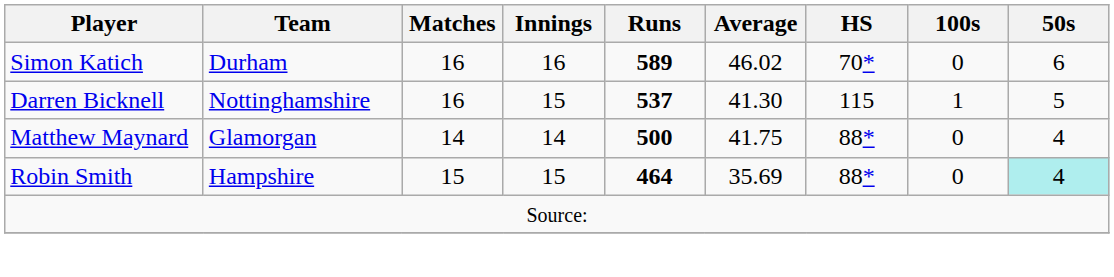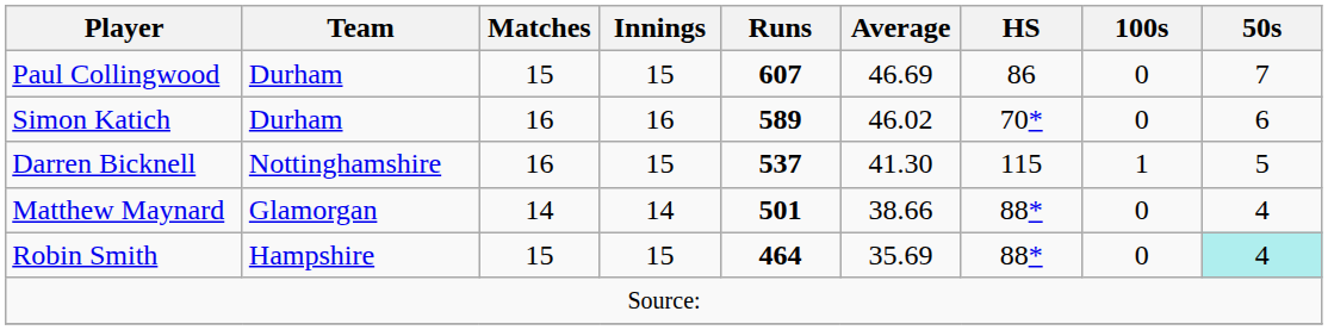+ row: Paul Collingwood | Durham | 15 | 15 | 607 | 46.69 | 86 | 0 | 7
Matthew Maynard | Runs: 500 -> 501
Matthew Maynard | Average: 41.75 -> 38.66
